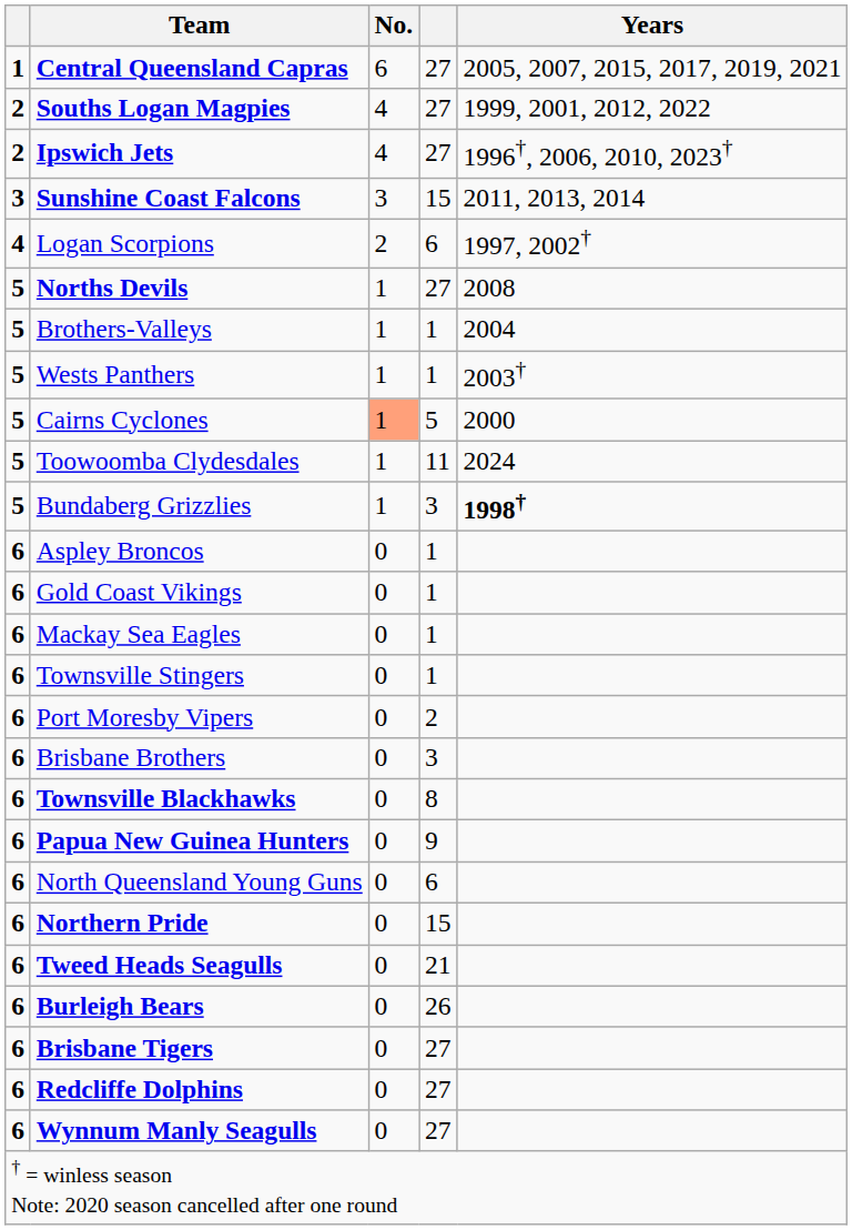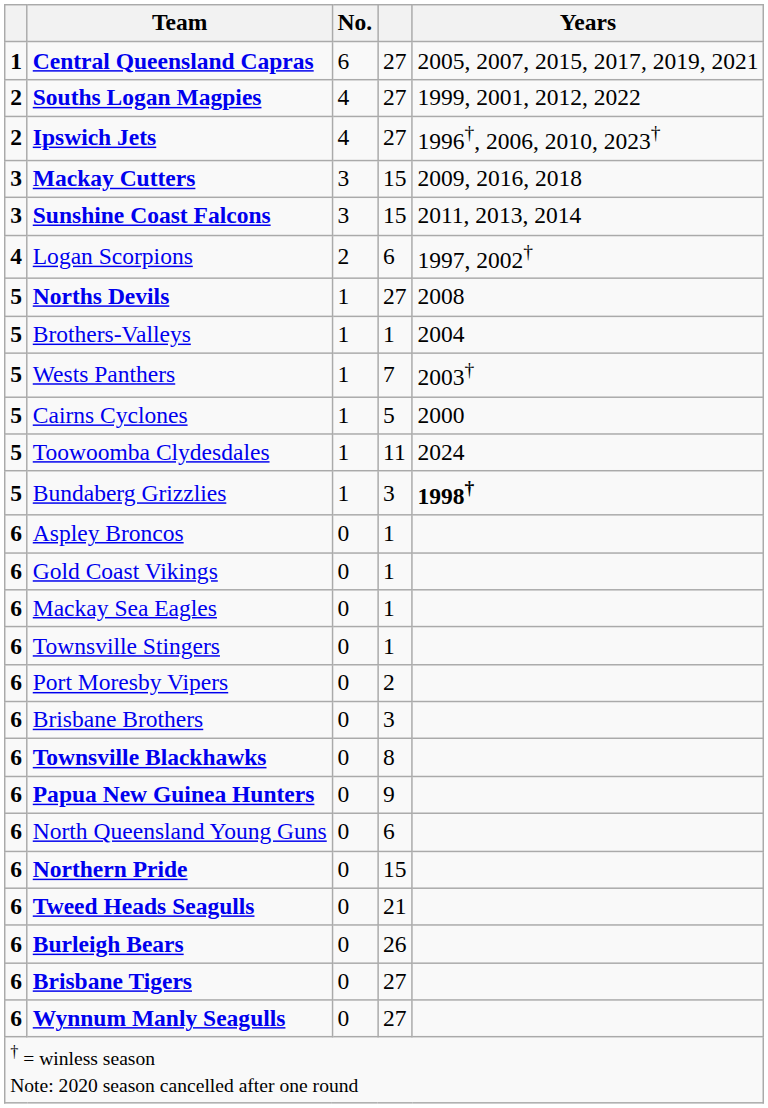+ row: 3 | Mackay Cutters | 3 | 15 | 2009, 2016, 2018
Wests Panthers | column 4: 1 -> 7
Cairns Cyclones | No.: lightsalmon background -> no background
- row: 6 | Redcliffe Dolphins | 0 | 27
